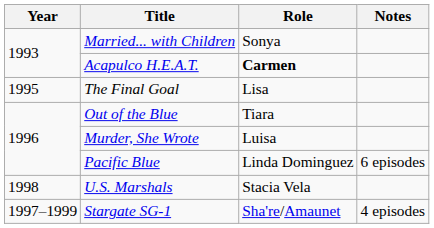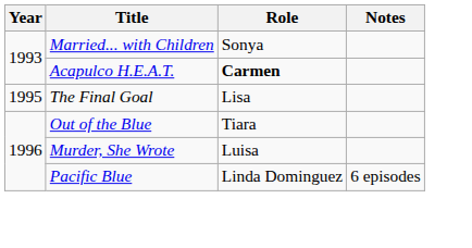- row: 1998 | U.S. Marshals | Stacia Vela
- row: 1997–1999 | Stargate SG-1 | Sha're/Amaunet | 4 episodes
